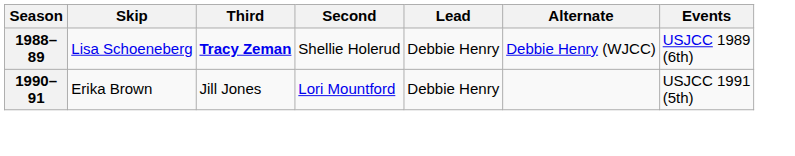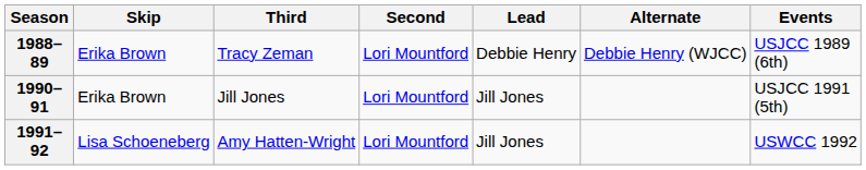1988–89 | Skip: Lisa Schoeneberg -> Erika Brown
1988–89 | Third: bold -> normal
1988–89 | Second: Shellie Holerud -> Lori Mountford
1990–91 | Lead: Debbie Henry -> Jill Jones
+ row: 1991–92 | Lisa Schoeneberg | Amy Hatten-Wright | Lori Mountford | Jill Jones | USWCC 1992
